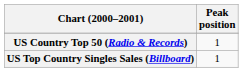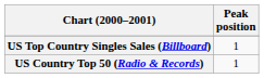rows swapped: US Top Country Singles Sales (Billboard) <-> US Country Top 50 (Radio & Records)
